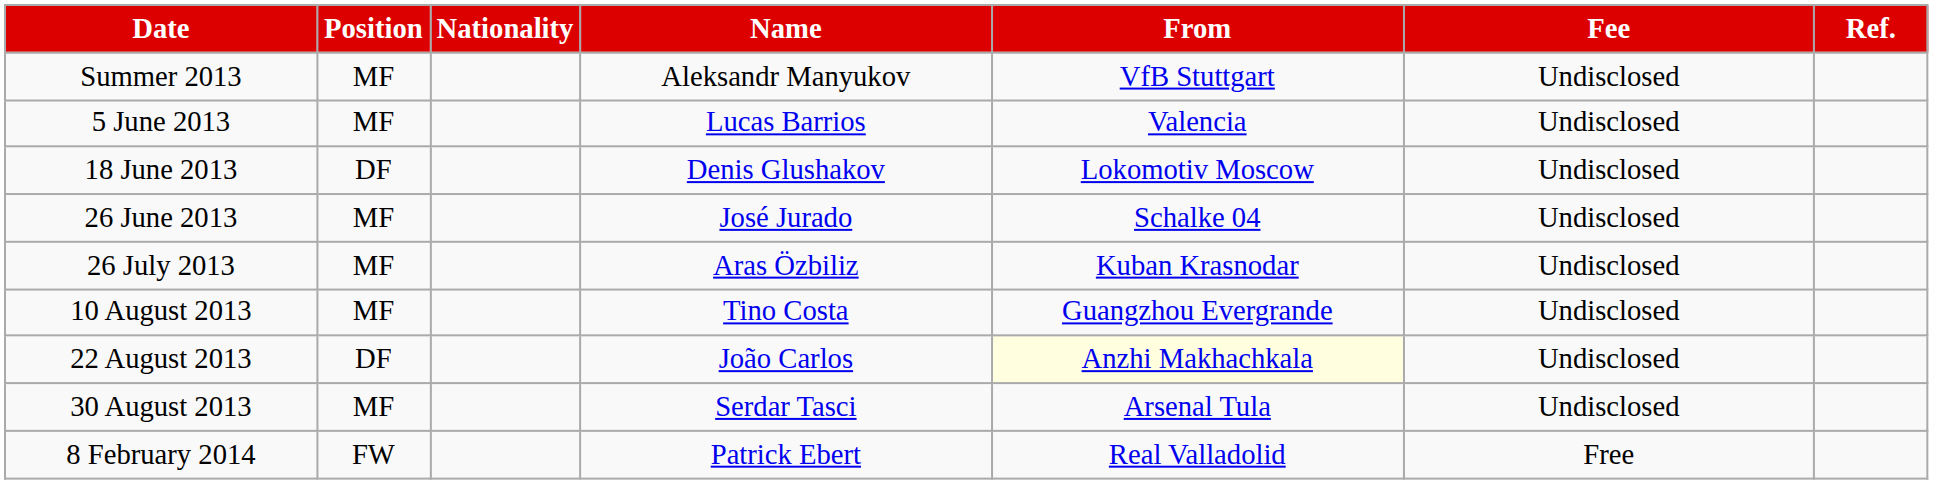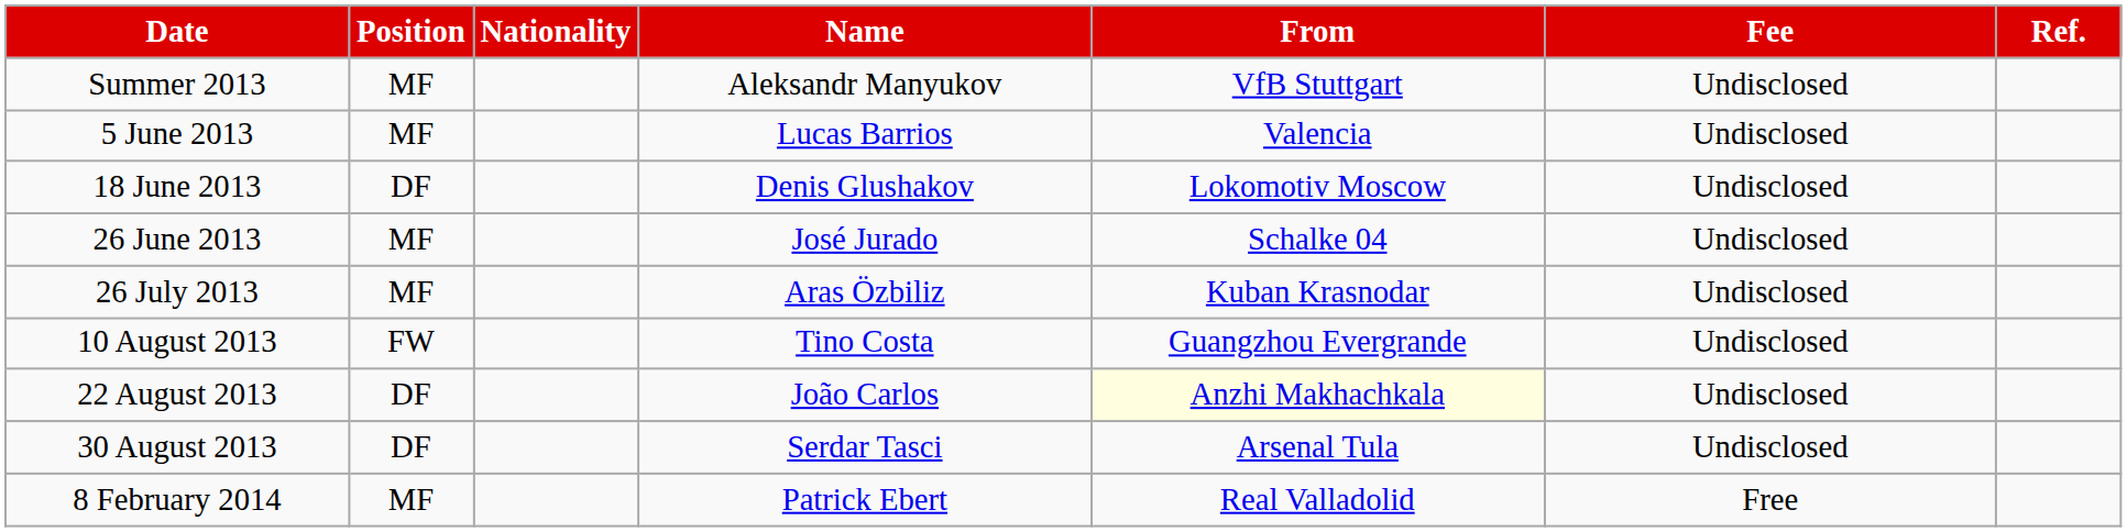10 August 2013 | Position: MF -> FW
30 August 2013 | Position: MF -> DF
8 February 2014 | Position: FW -> MF
